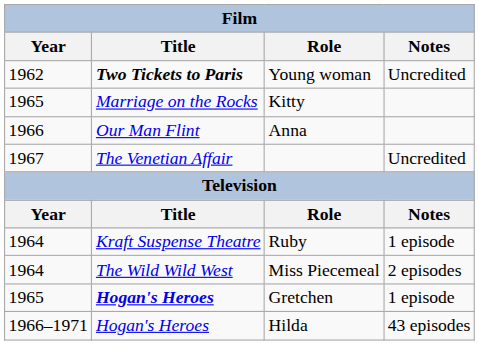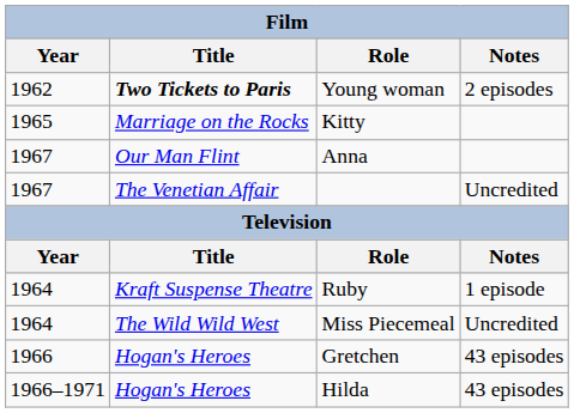Young woman | Notes: Uncredited -> 2 episodes
Anna | Year: 1966 -> 1967
Miss Piecemeal | Notes: 2 episodes -> Uncredited
Gretchen | Year: 1965 -> 1966
Gretchen | Title: bold -> normal
Gretchen | Notes: 1 episode -> 43 episodes
